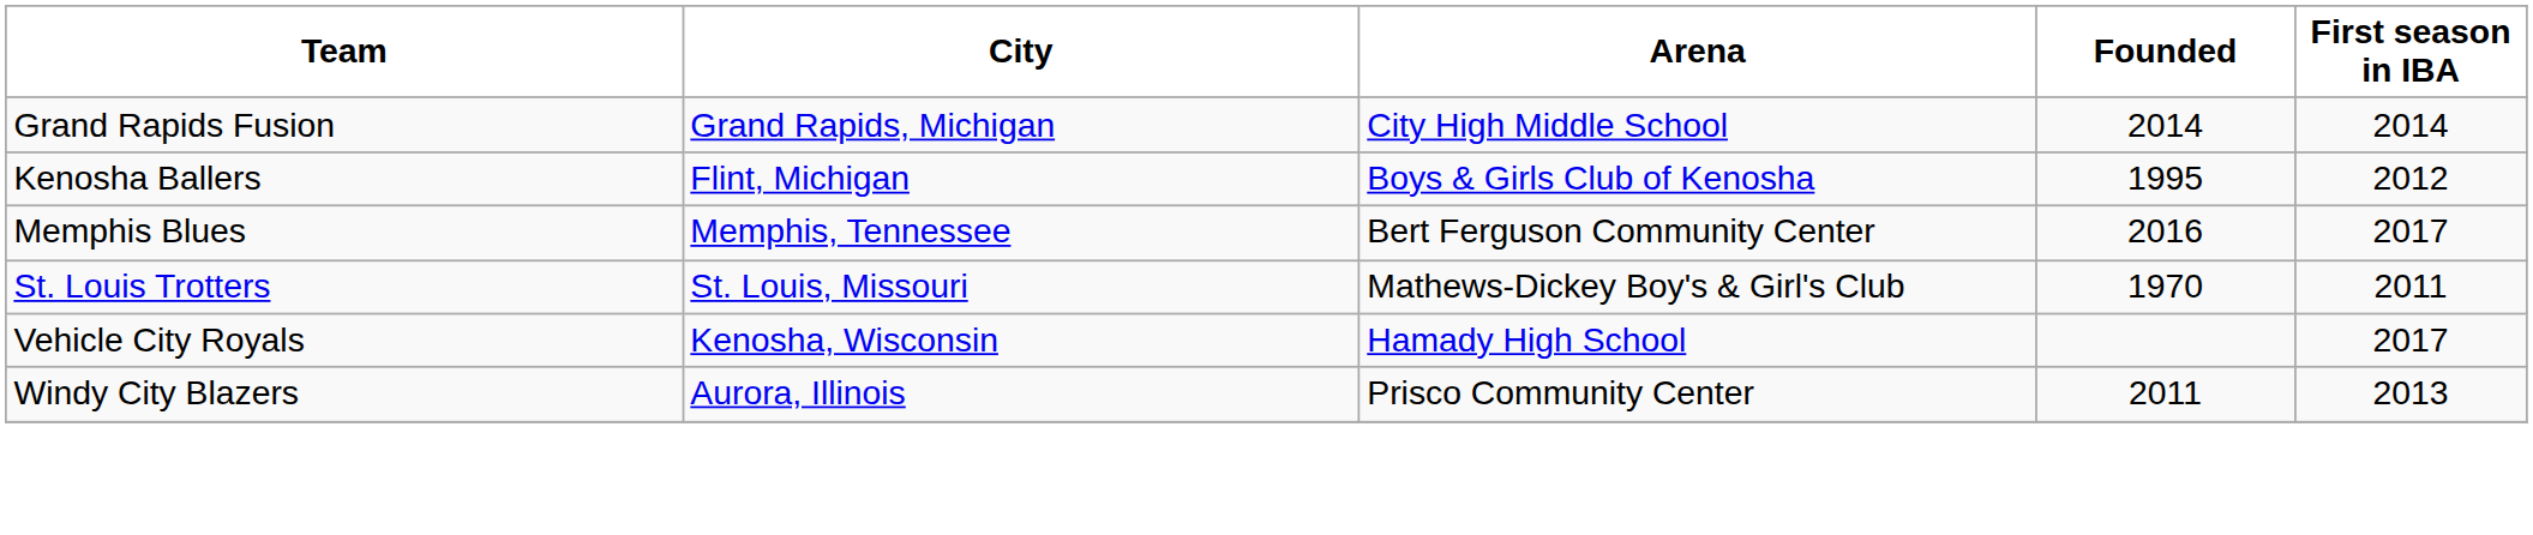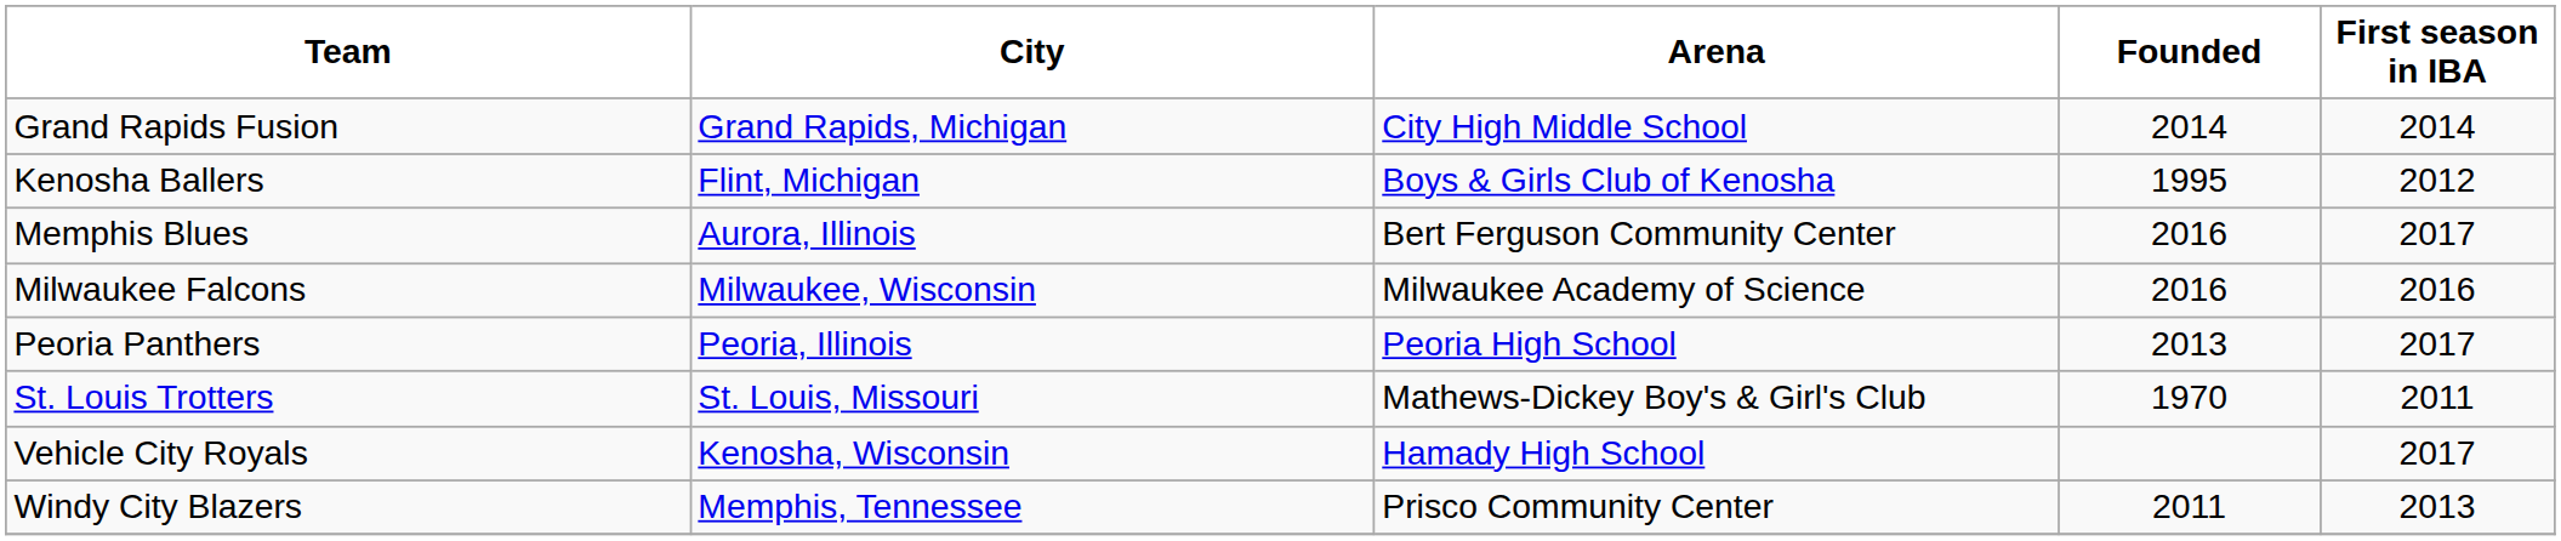Memphis Blues | City: Memphis, Tennessee -> Aurora, Illinois
+ row: Milwaukee Falcons | Milwaukee, Wisconsin | Milwaukee Academy of Science | 2016 | 2016
+ row: Peoria Panthers | Peoria, Illinois | Peoria High School | 2013 | 2017
Windy City Blazers | City: Aurora, Illinois -> Memphis, Tennessee
